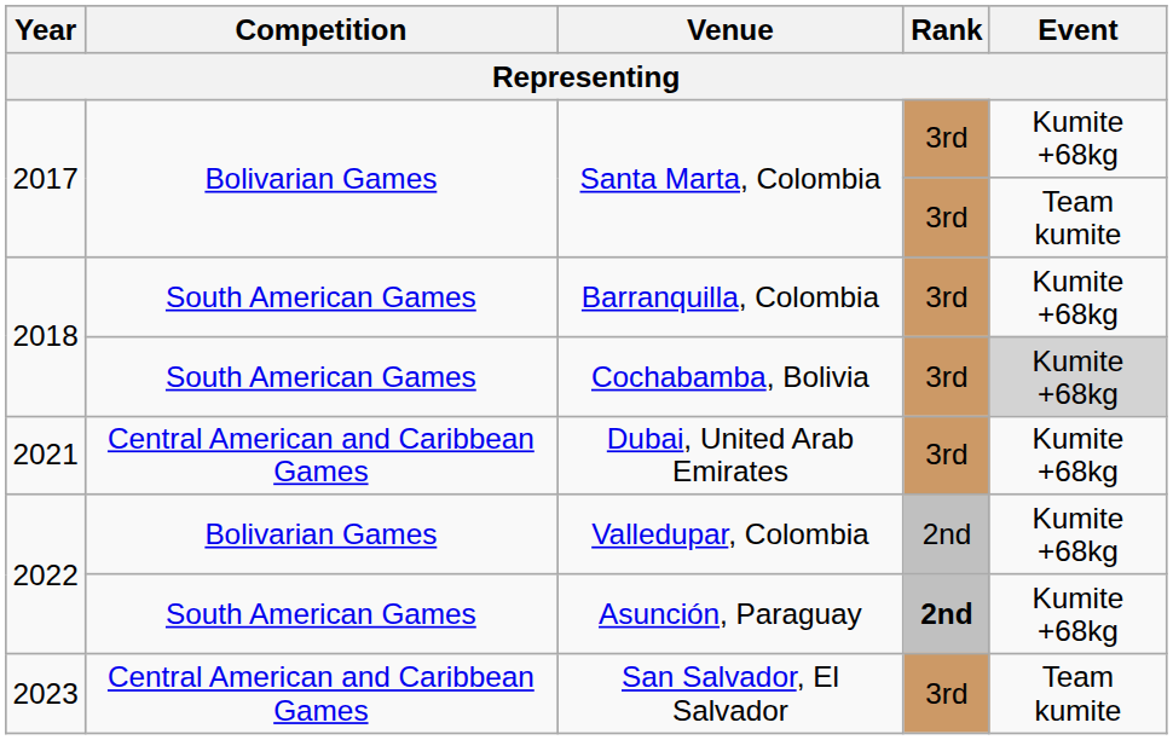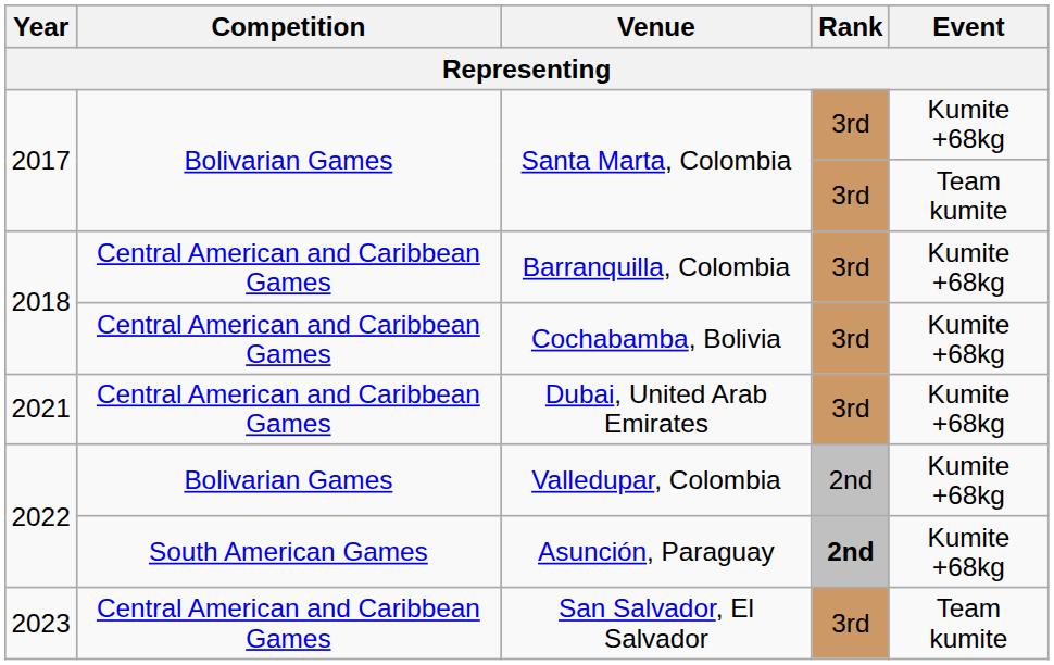Barranquilla, Colombia | Competition: South American Games -> Central American and Caribbean Games
Cochabamba, Bolivia | Competition: South American Games -> Central American and Caribbean Games
Cochabamba, Bolivia | Event: lightgrey background -> no background
